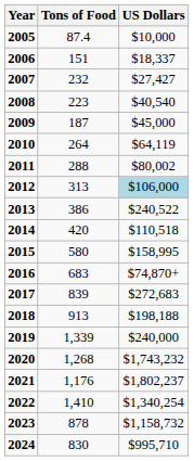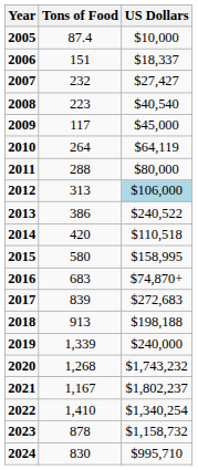2009 | Tons of Food: 187 -> 117
2011 | US Dollars: $80,002 -> $80,000
2021 | Tons of Food: 1,176 -> 1,167
